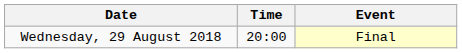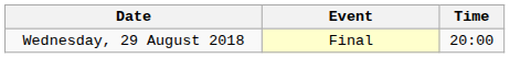columns swapped: Time <-> Event
